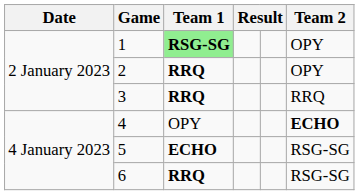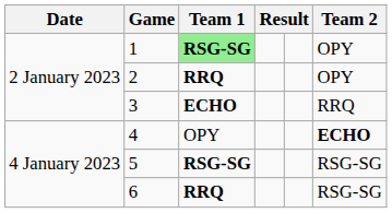3 | Team 1: RRQ -> ECHO
5 | Team 1: ECHO -> RSG-SG
